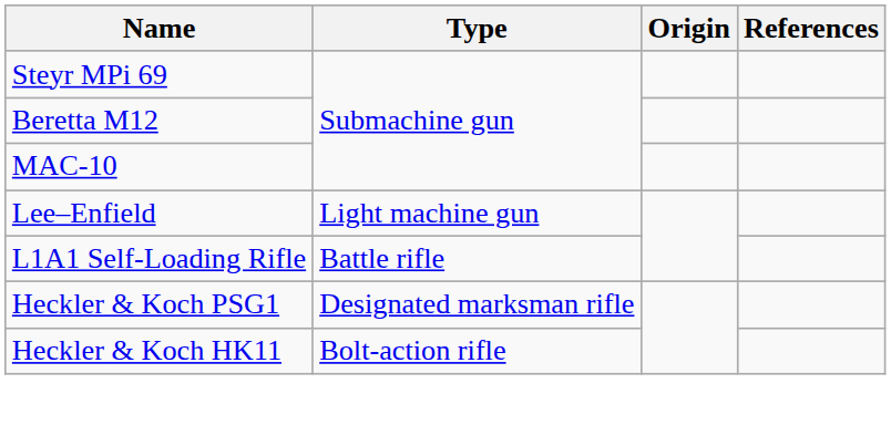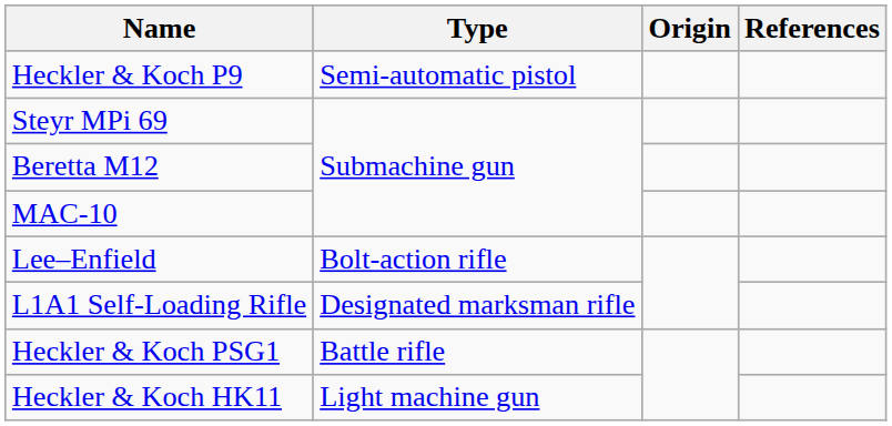+ row: Heckler & Koch P9 | Semi-automatic pistol
Lee–Enfield | Type: Light machine gun -> Bolt-action rifle
L1A1 Self-Loading Rifle | Type: Battle rifle -> Designated marksman rifle
Heckler & Koch PSG1 | Type: Designated marksman rifle -> Battle rifle
Heckler & Koch HK11 | Type: Bolt-action rifle -> Light machine gun
